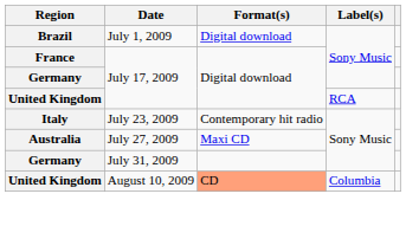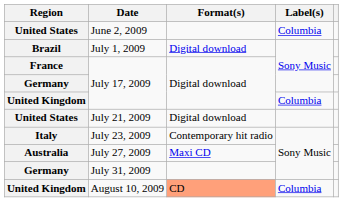+ row: United States | June 2, 2009 | Columbia
United Kingdom / July 17, 2009 | Label(s): RCA -> Columbia
+ row: United States | July 21, 2009 | Digital download
